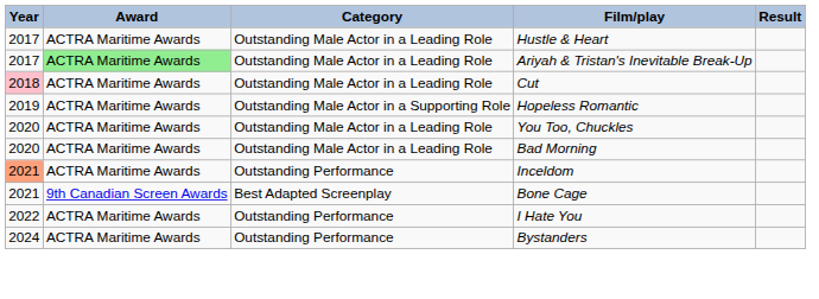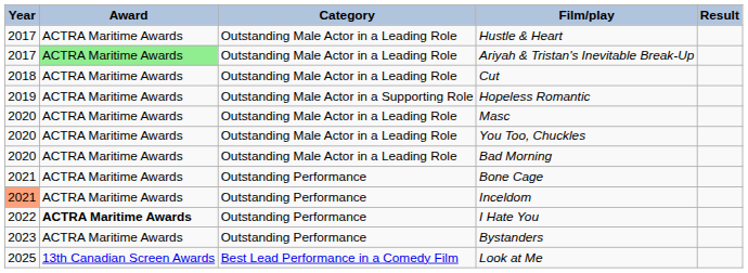Cut | Year: pink background -> no background
+ row: 2020 | ACTRA Maritime Awards | Outstanding Male Actor in a Leading Role | Masc
+ row: 2021 | ACTRA Maritime Awards | Outstanding Performance | Bone Cage
- row: 2021 | 9th Canadian Screen Awards | Best Adapted Screenplay | Bone Cage
I Hate You | Award: normal -> bold
Bystanders | Year: 2024 -> 2023
+ row: 2025 | 13th Canadian Screen Awards | Best Lead Performance in a Comedy Film | Look at Me
